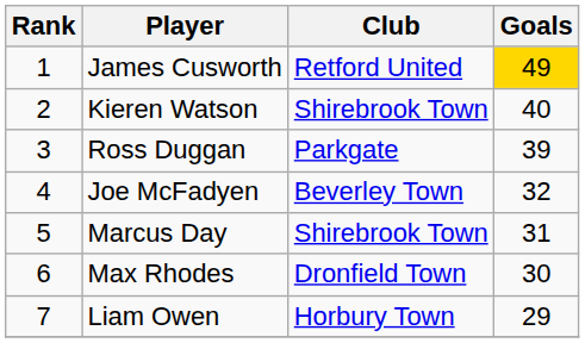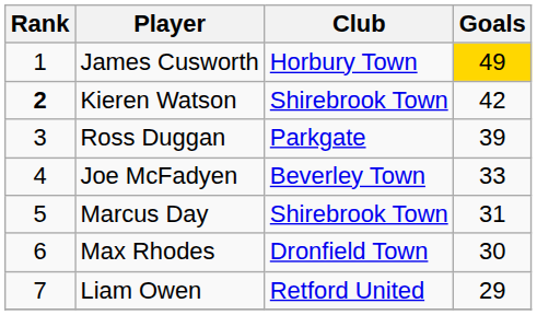James Cusworth | Club: Retford United -> Horbury Town
Kieren Watson | Rank: normal -> bold
Kieren Watson | Goals: 40 -> 42
Joe McFadyen | Goals: 32 -> 33
Liam Owen | Club: Horbury Town -> Retford United
